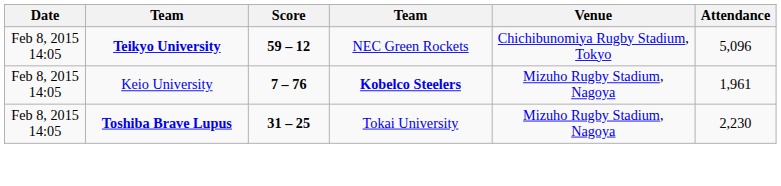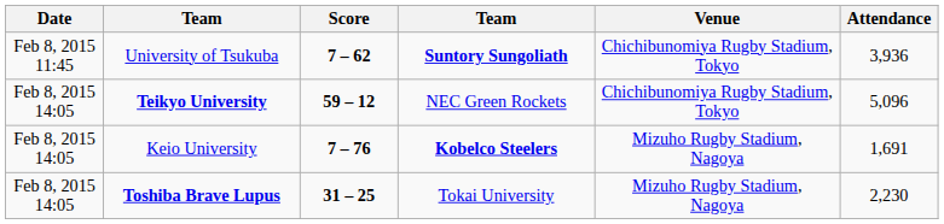+ row: Feb 8, 2015 11:45 | University of Tsukuba | 7 – 62 | Suntory Sungoliath | Chichibunomiya Rugby Stadium, Tokyo | 3,936
Keio University | Attendance: 1,961 -> 1,691
